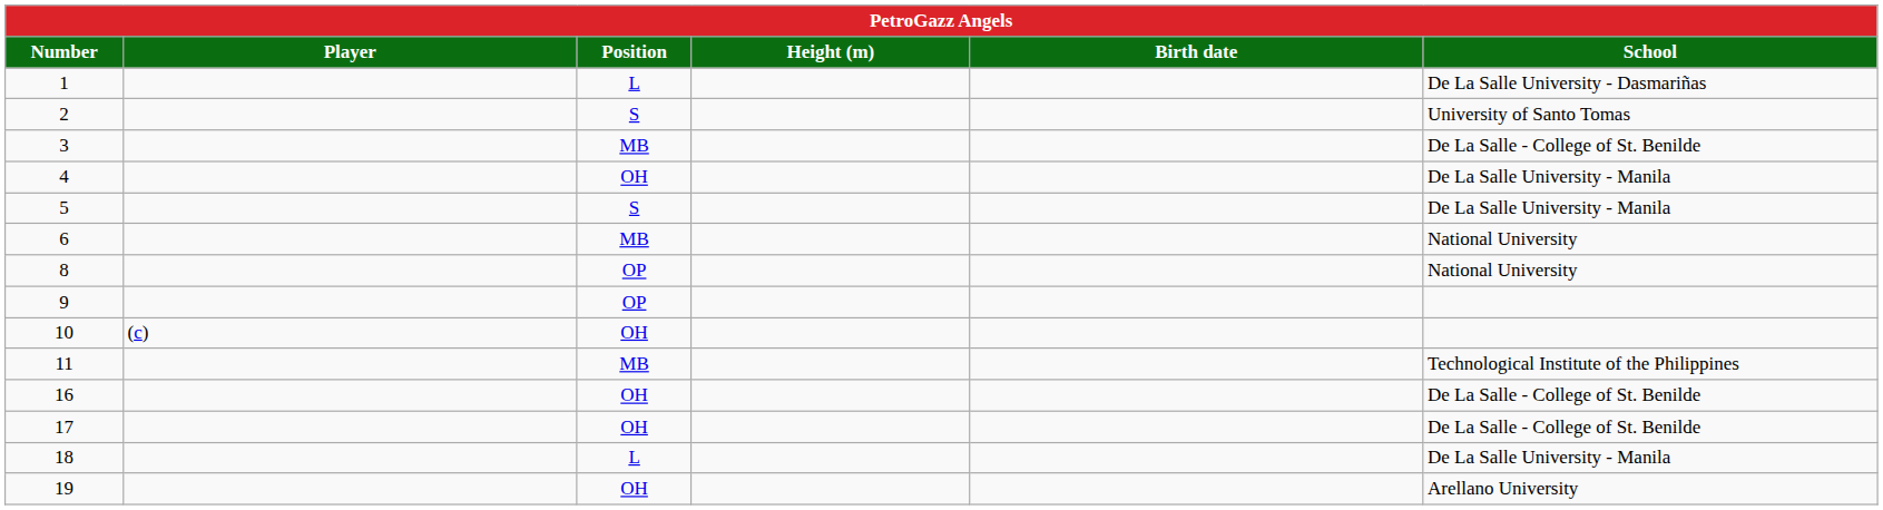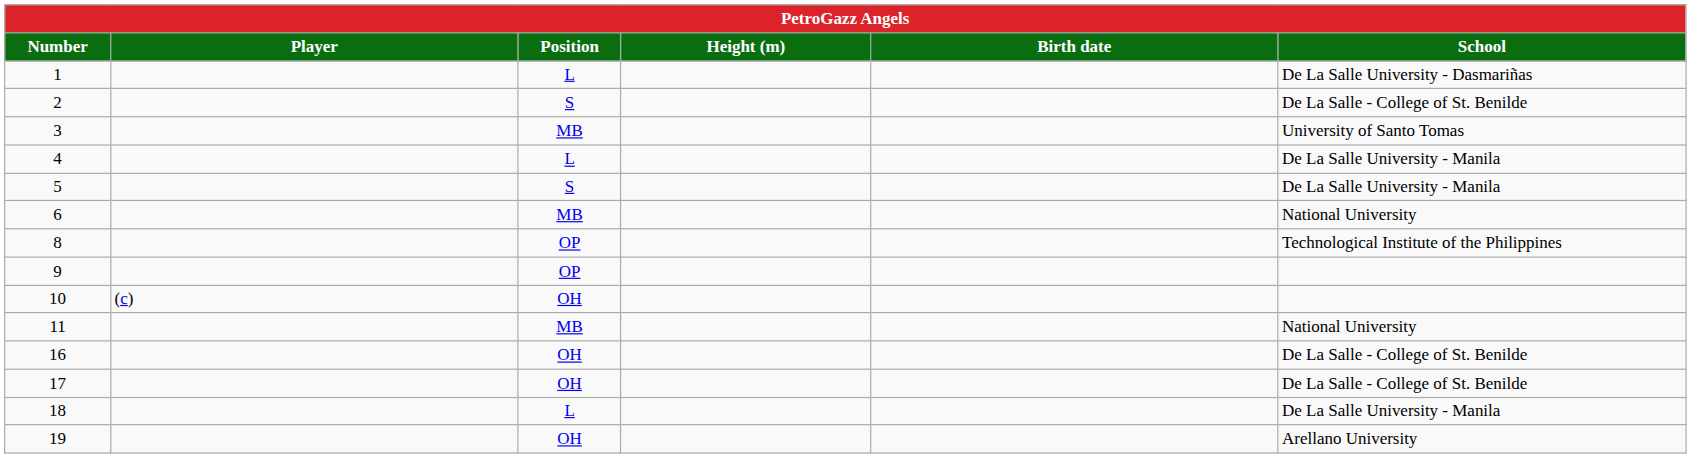2 | School: University of Santo Tomas -> De La Salle - College of St. Benilde
3 | School: De La Salle - College of St. Benilde -> University of Santo Tomas
4 | Position: OH -> L
8 | School: National University -> Technological Institute of the Philippines
11 | School: Technological Institute of the Philippines -> National University
